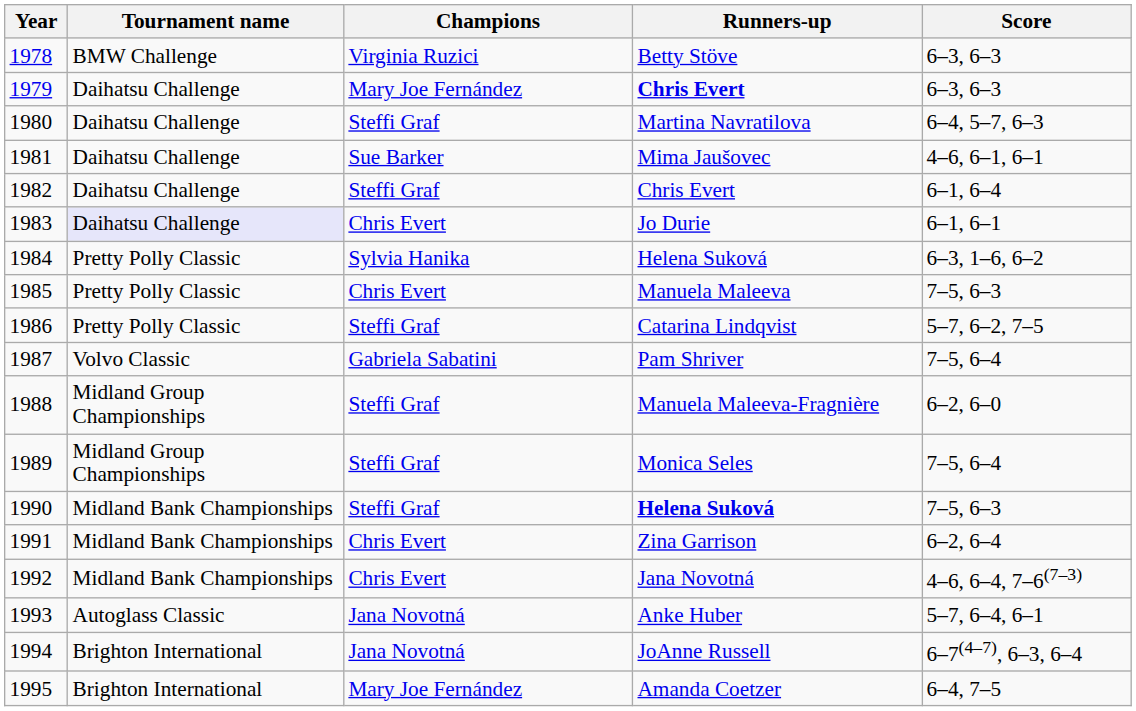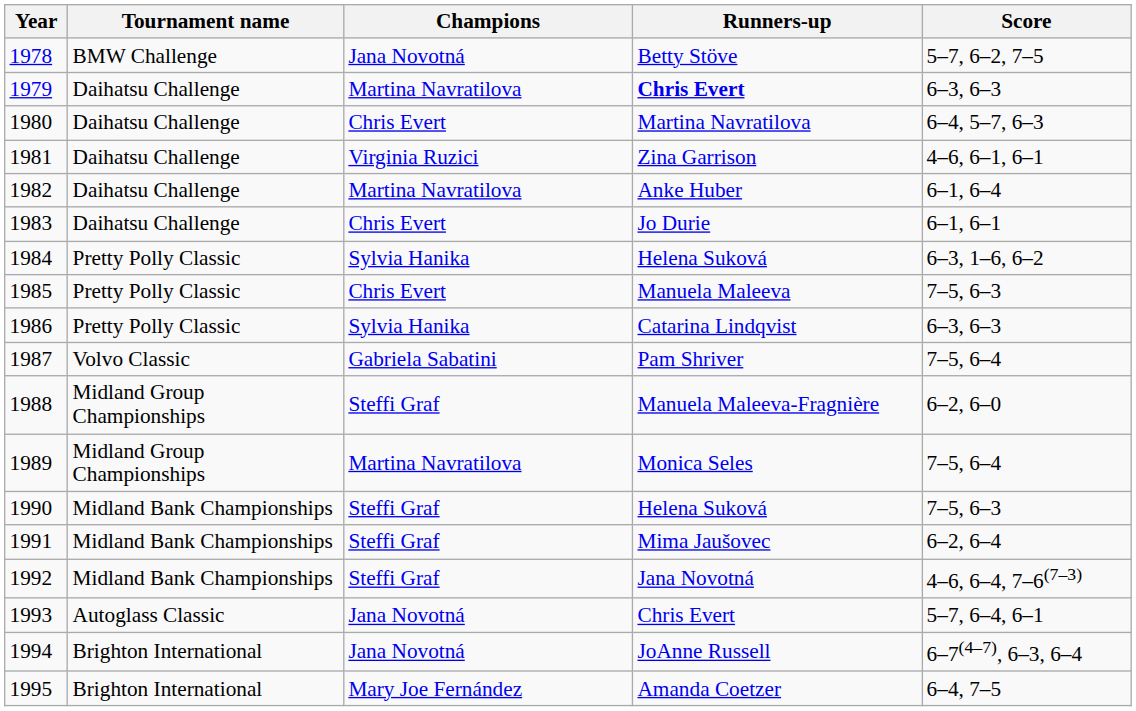1978 | Champions: Virginia Ruzici -> Jana Novotná
1978 | Score: 6–3, 6–3 -> 5–7, 6–2, 7–5
1979 | Champions: Mary Joe Fernández -> Martina Navratilova
1980 | Champions: Steffi Graf -> Chris Evert
1981 | Champions: Sue Barker -> Virginia Ruzici
1981 | Runners-up: Mima Jaušovec -> Zina Garrison
1982 | Champions: Steffi Graf -> Martina Navratilova
1982 | Runners-up: Chris Evert -> Anke Huber
1983 | Tournament name: lavender background -> no background
1986 | Champions: Steffi Graf -> Sylvia Hanika
1986 | Score: 5–7, 6–2, 7–5 -> 6–3, 6–3
1989 | Champions: Steffi Graf -> Martina Navratilova
1990 | Runners-up: bold -> normal
1991 | Champions: Chris Evert -> Steffi Graf
1991 | Runners-up: Zina Garrison -> Mima Jaušovec
1992 | Champions: Chris Evert -> Steffi Graf
1993 | Runners-up: Anke Huber -> Chris Evert
